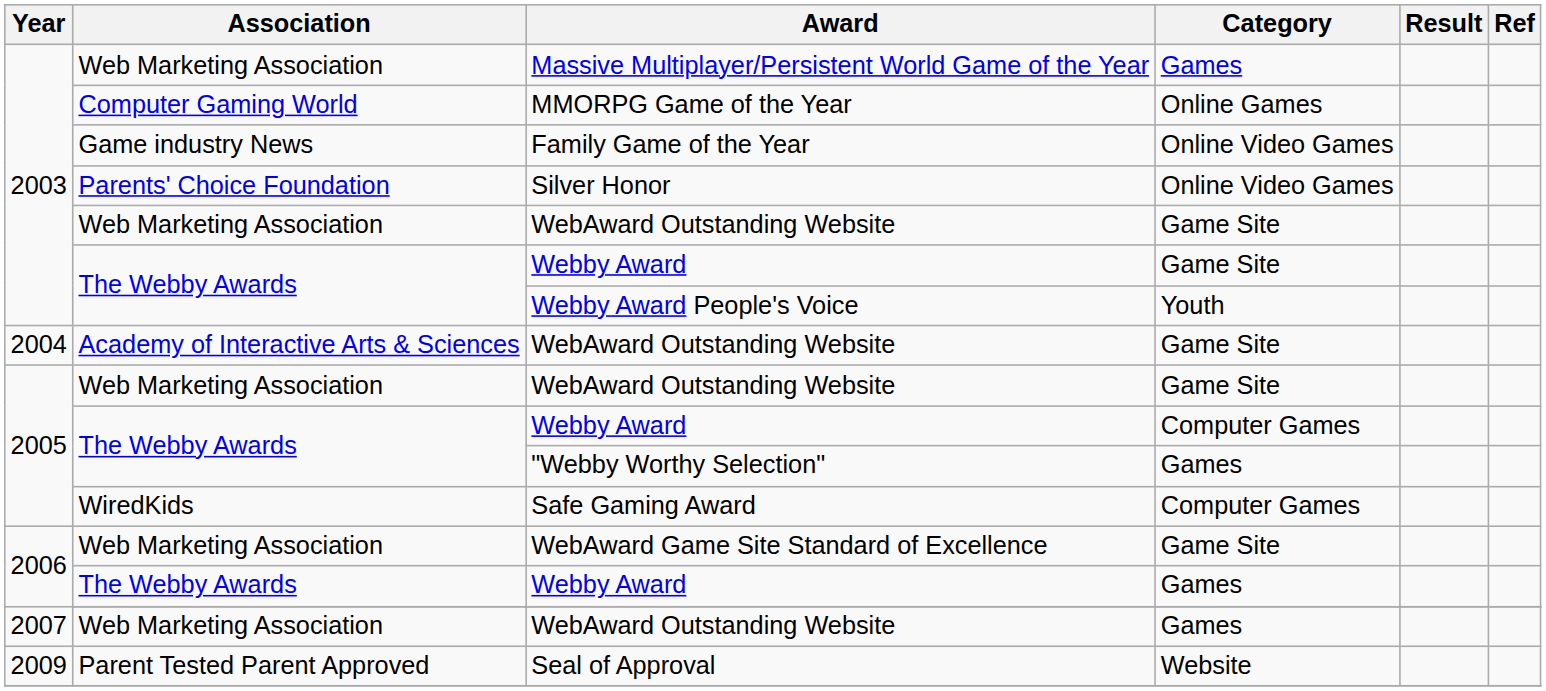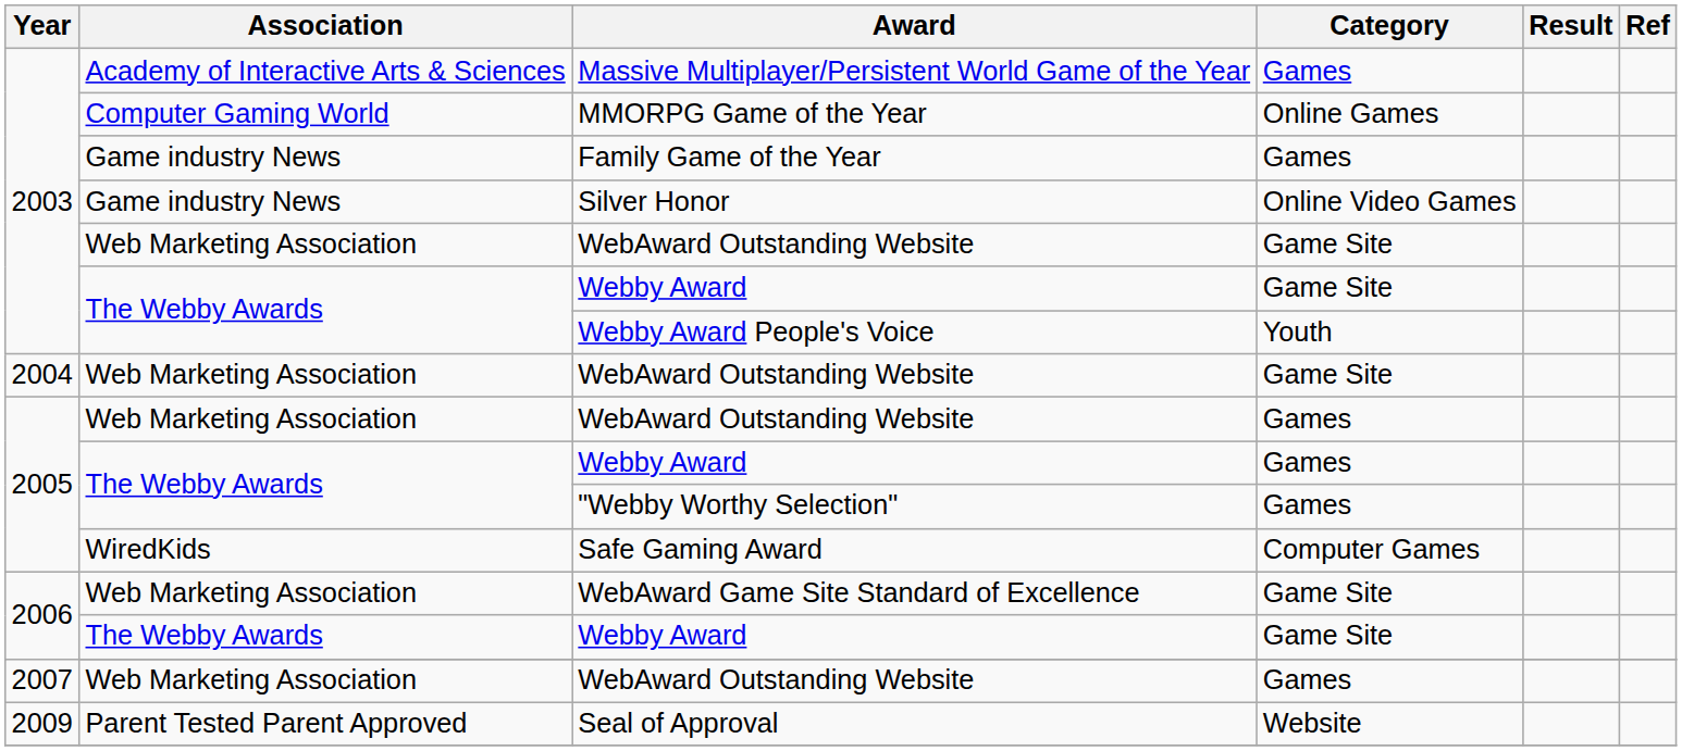Massive Multiplayer/Persistent World Game of the Year | Association: Web Marketing Association -> Academy of Interactive Arts & Sciences
Family Game of the Year | Category: Online Video Games -> Games
Silver Honor | Association: Parents' Choice Foundation -> Game industry News
2004 / WebAward Outstanding Website | Association: Academy of Interactive Arts & Sciences -> Web Marketing Association
2005 / WebAward Outstanding Website | Category: Game Site -> Games
2005 / Webby Award | Category: Computer Games -> Games
2006 / Webby Award | Category: Games -> Game Site
